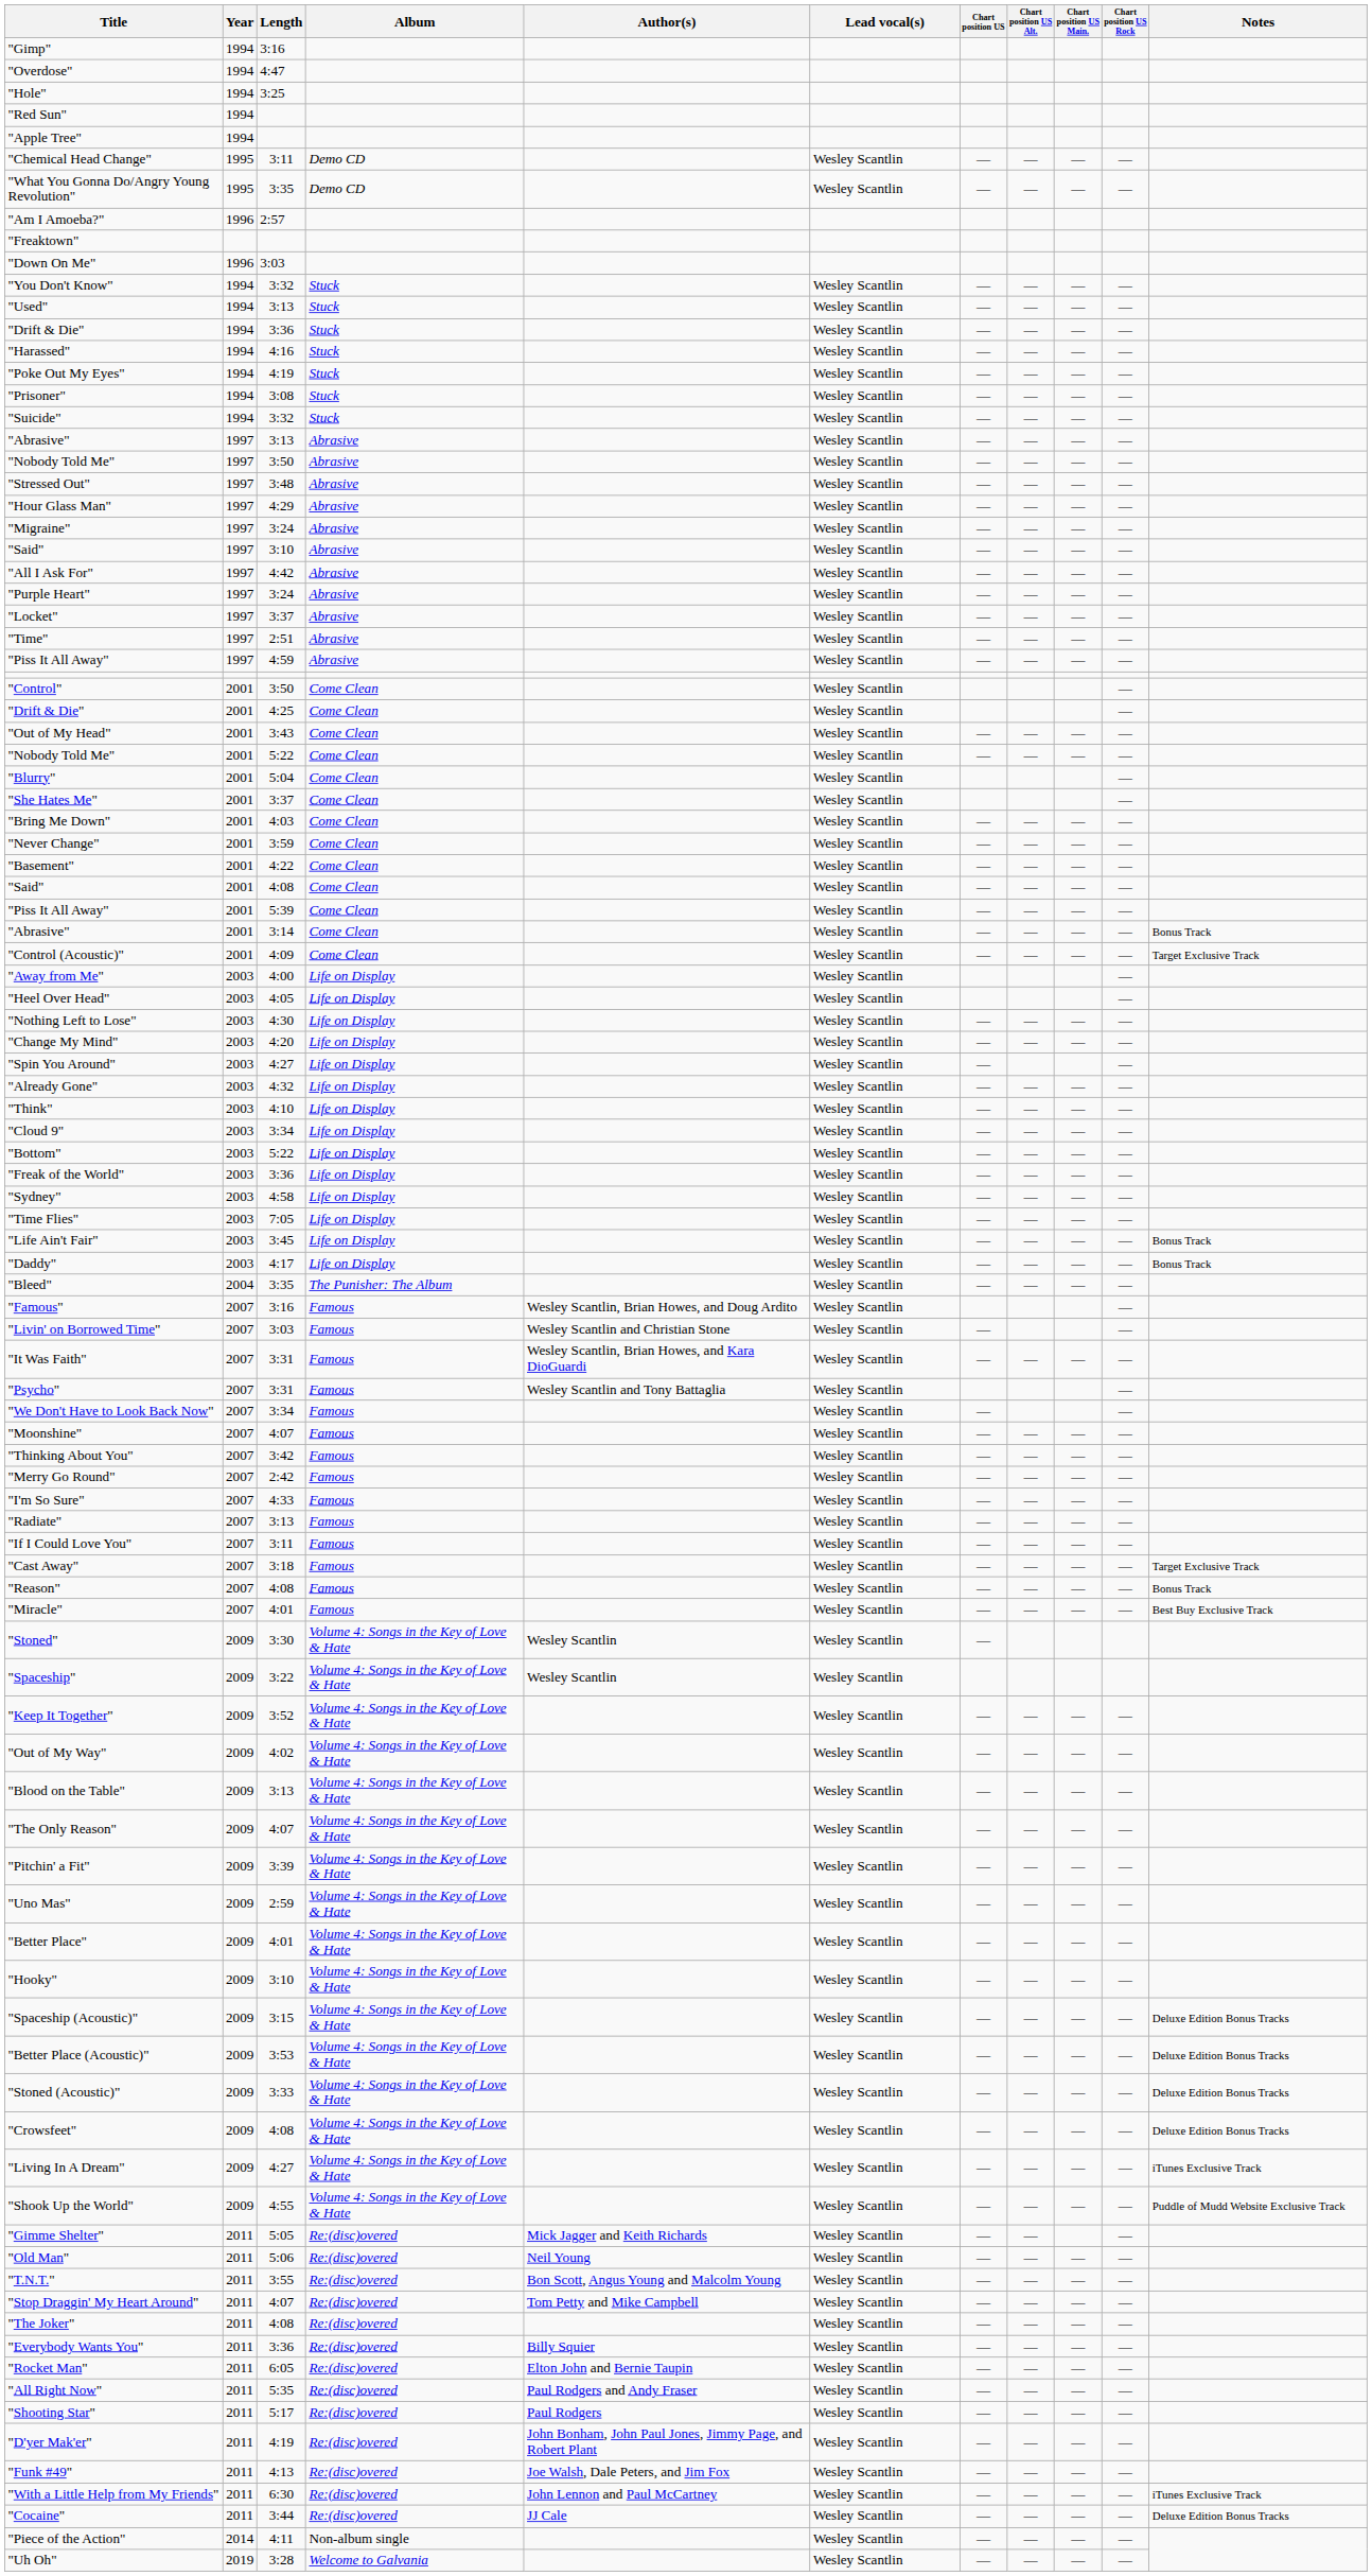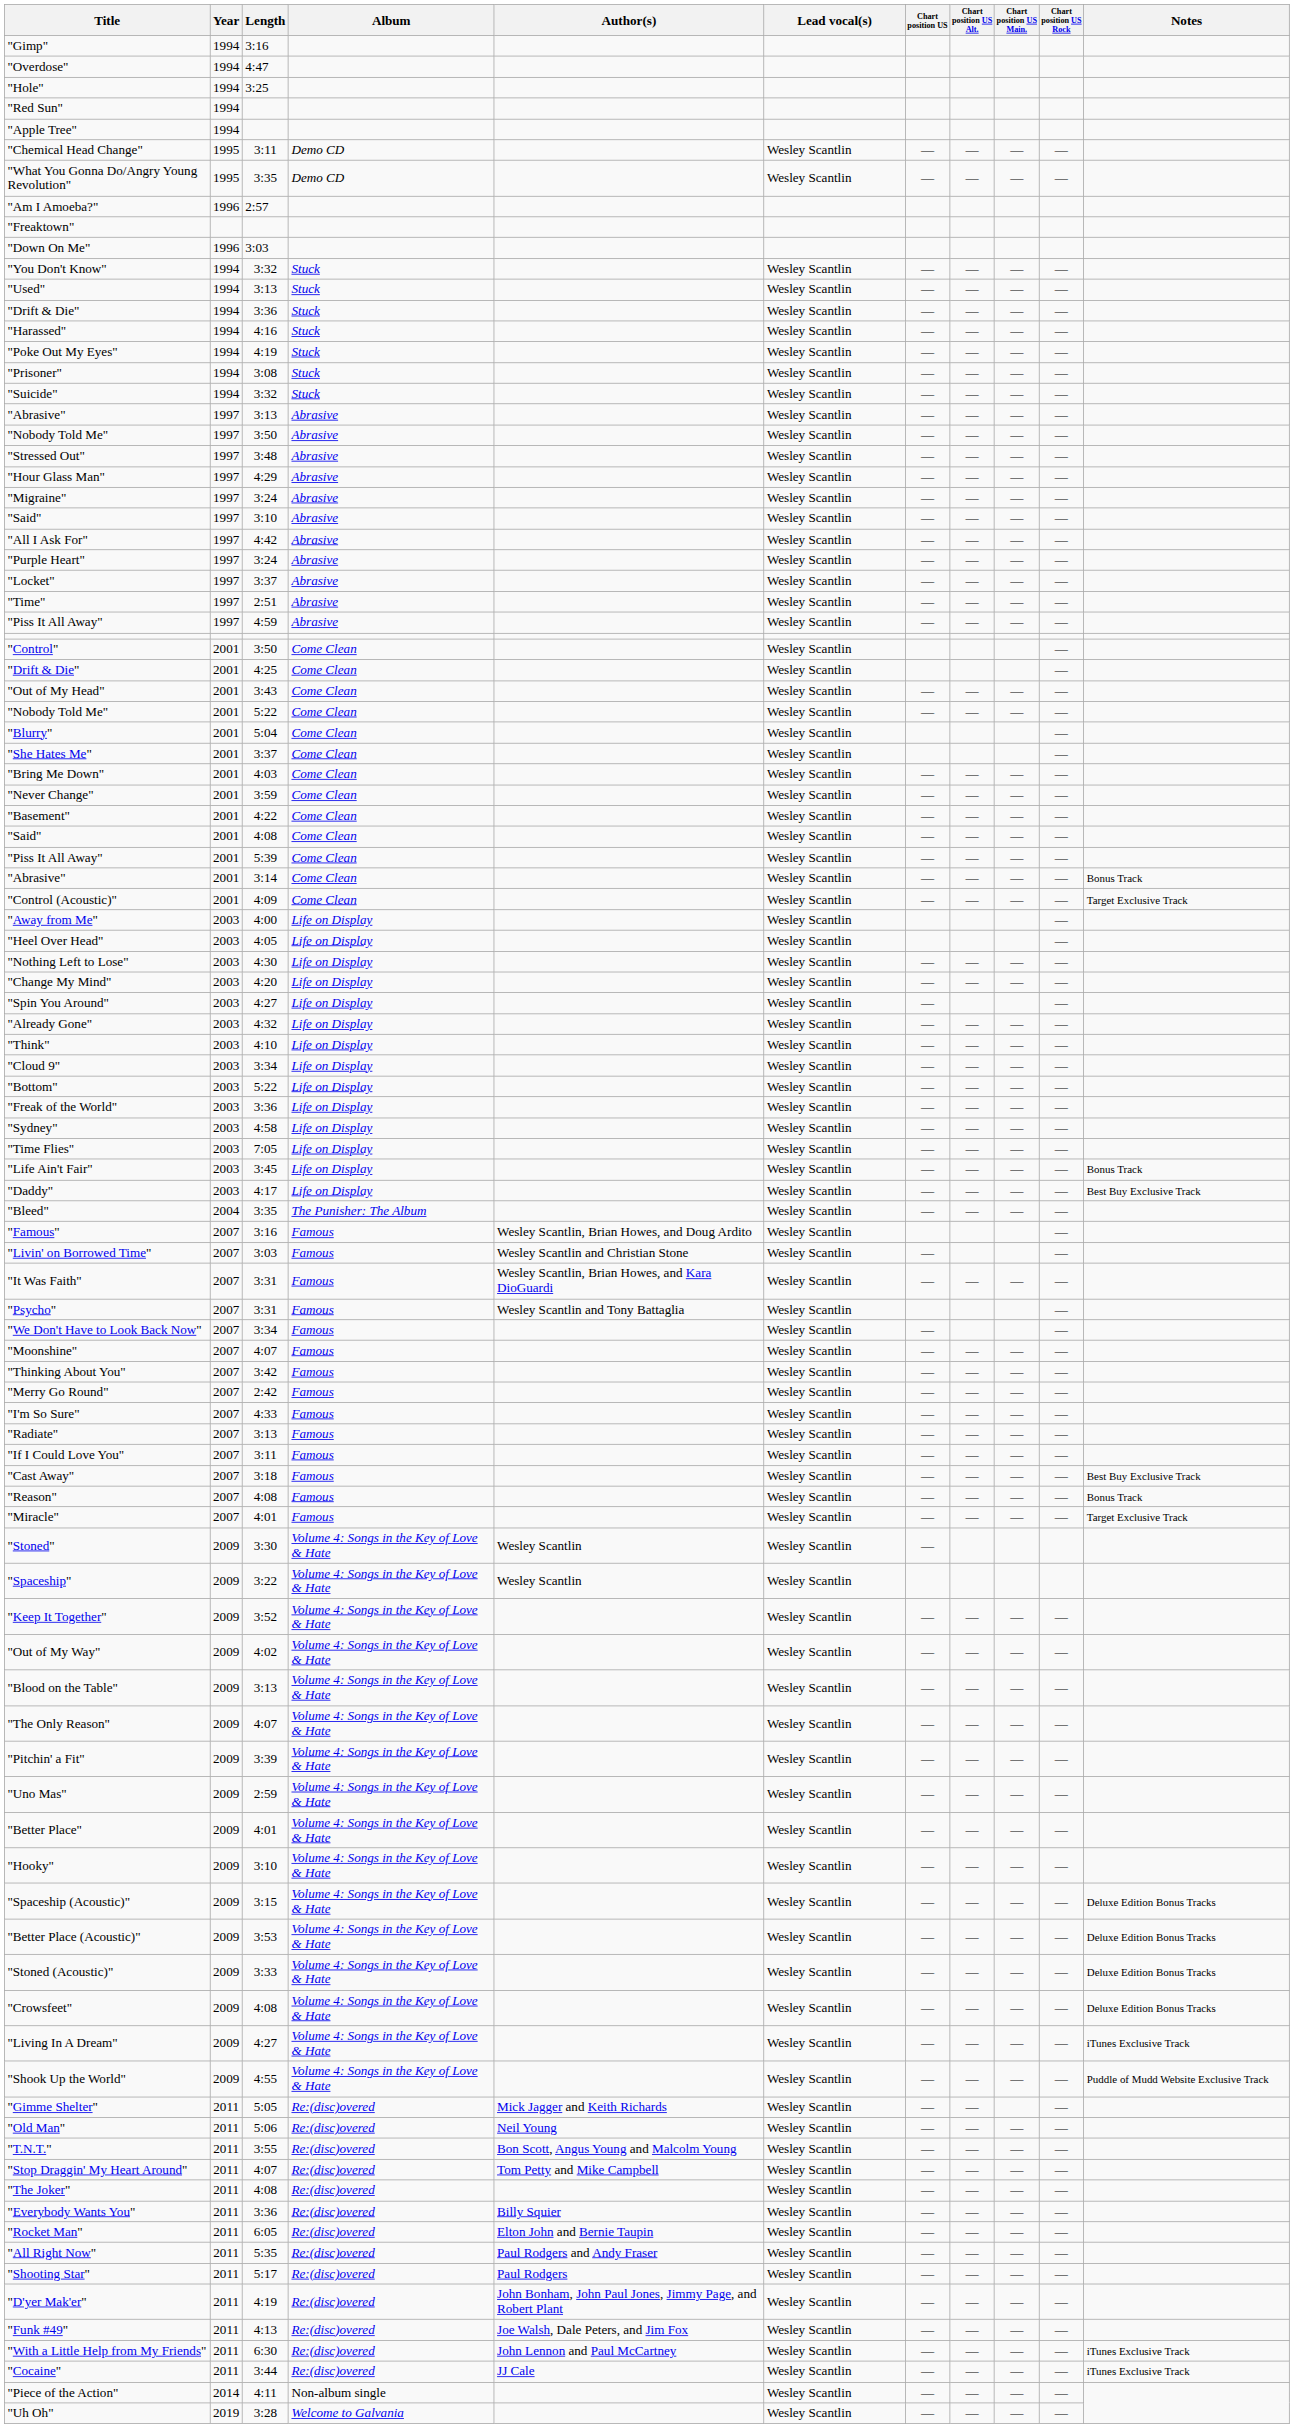"Daddy" | Notes: Bonus Track -> Best Buy Exclusive Track
"Cast Away" | Notes: Target Exclusive Track -> Best Buy Exclusive Track
"Miracle" | Notes: Best Buy Exclusive Track -> Target Exclusive Track
"Cocaine" | Notes: Deluxe Edition Bonus Tracks -> iTunes Exclusive Track
